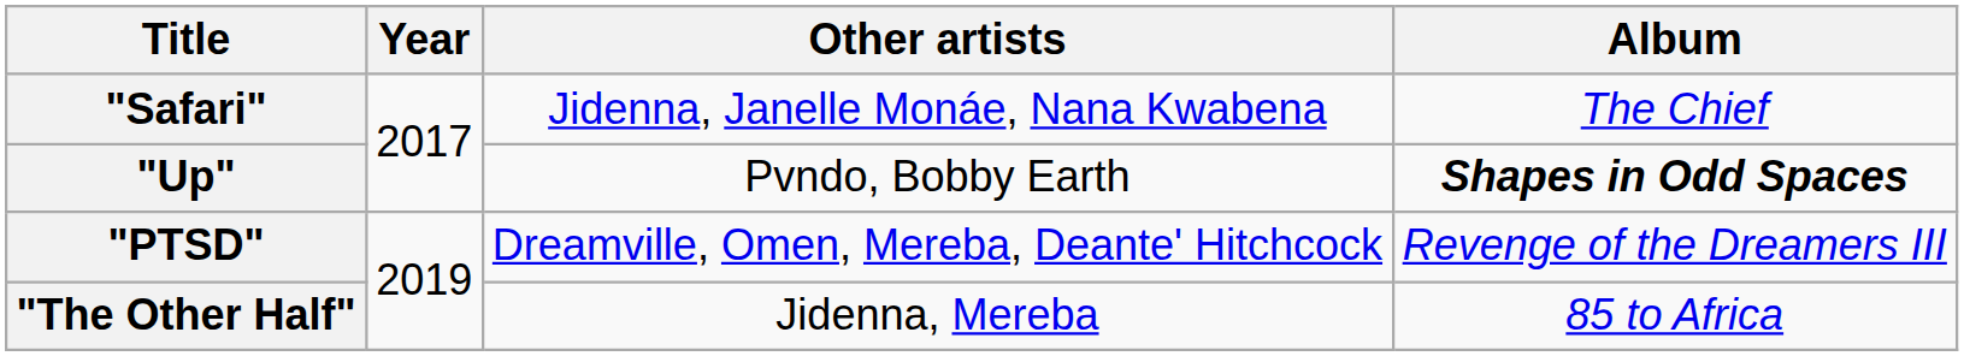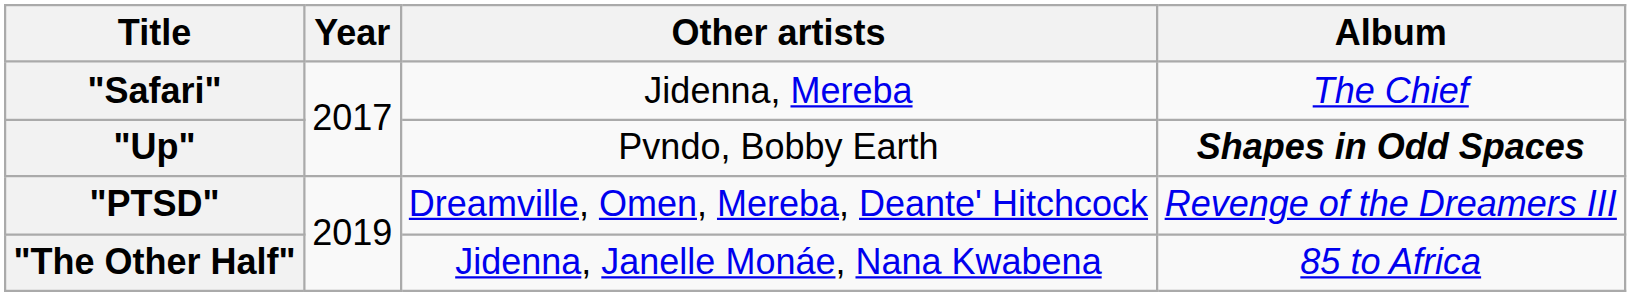"Safari" | Other artists: Jidenna, Janelle Monáe, Nana Kwabena -> Jidenna, Mereba
"The Other Half" | Other artists: Jidenna, Mereba -> Jidenna, Janelle Monáe, Nana Kwabena
